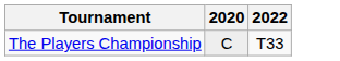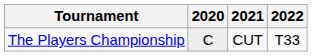+ column: 2021 | CUT
